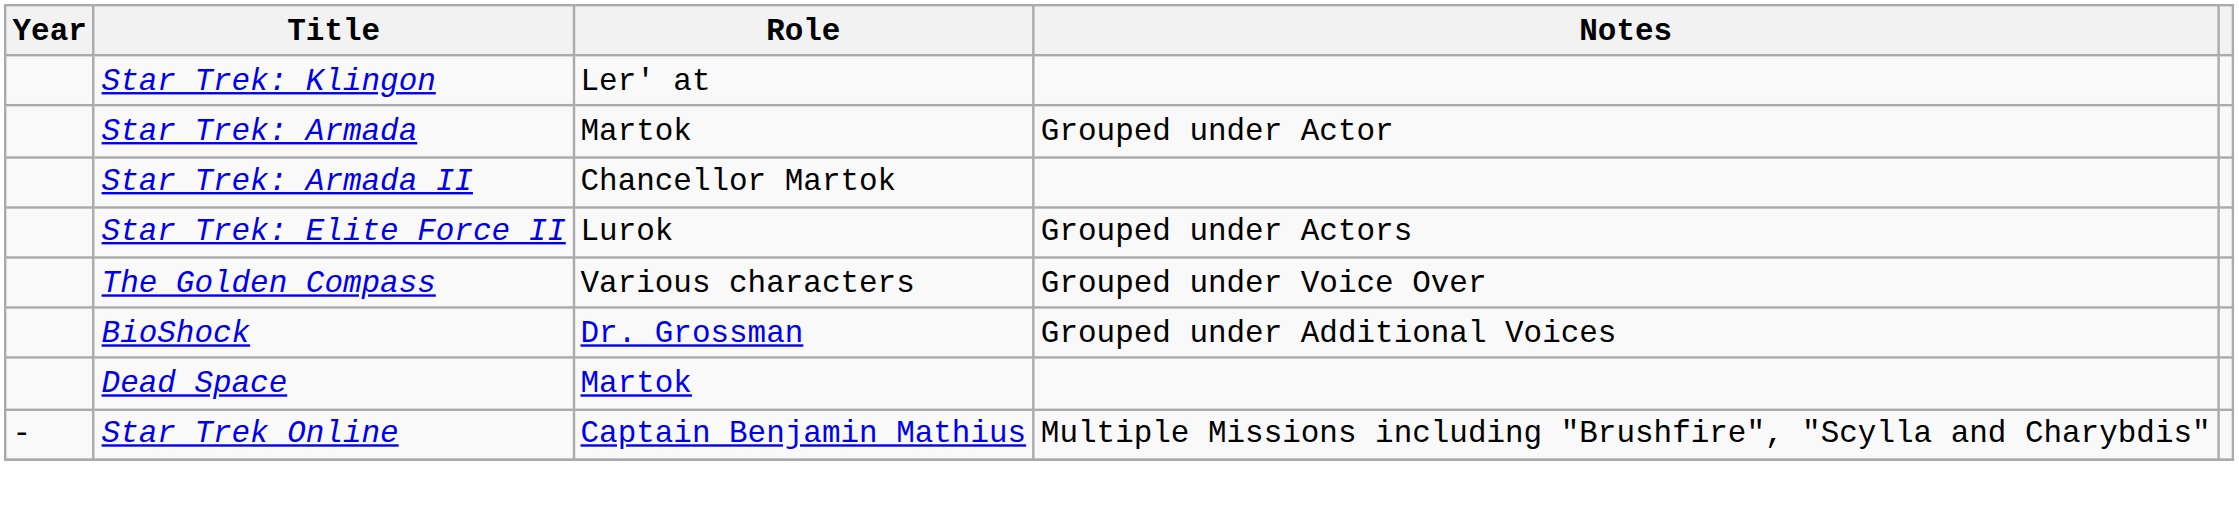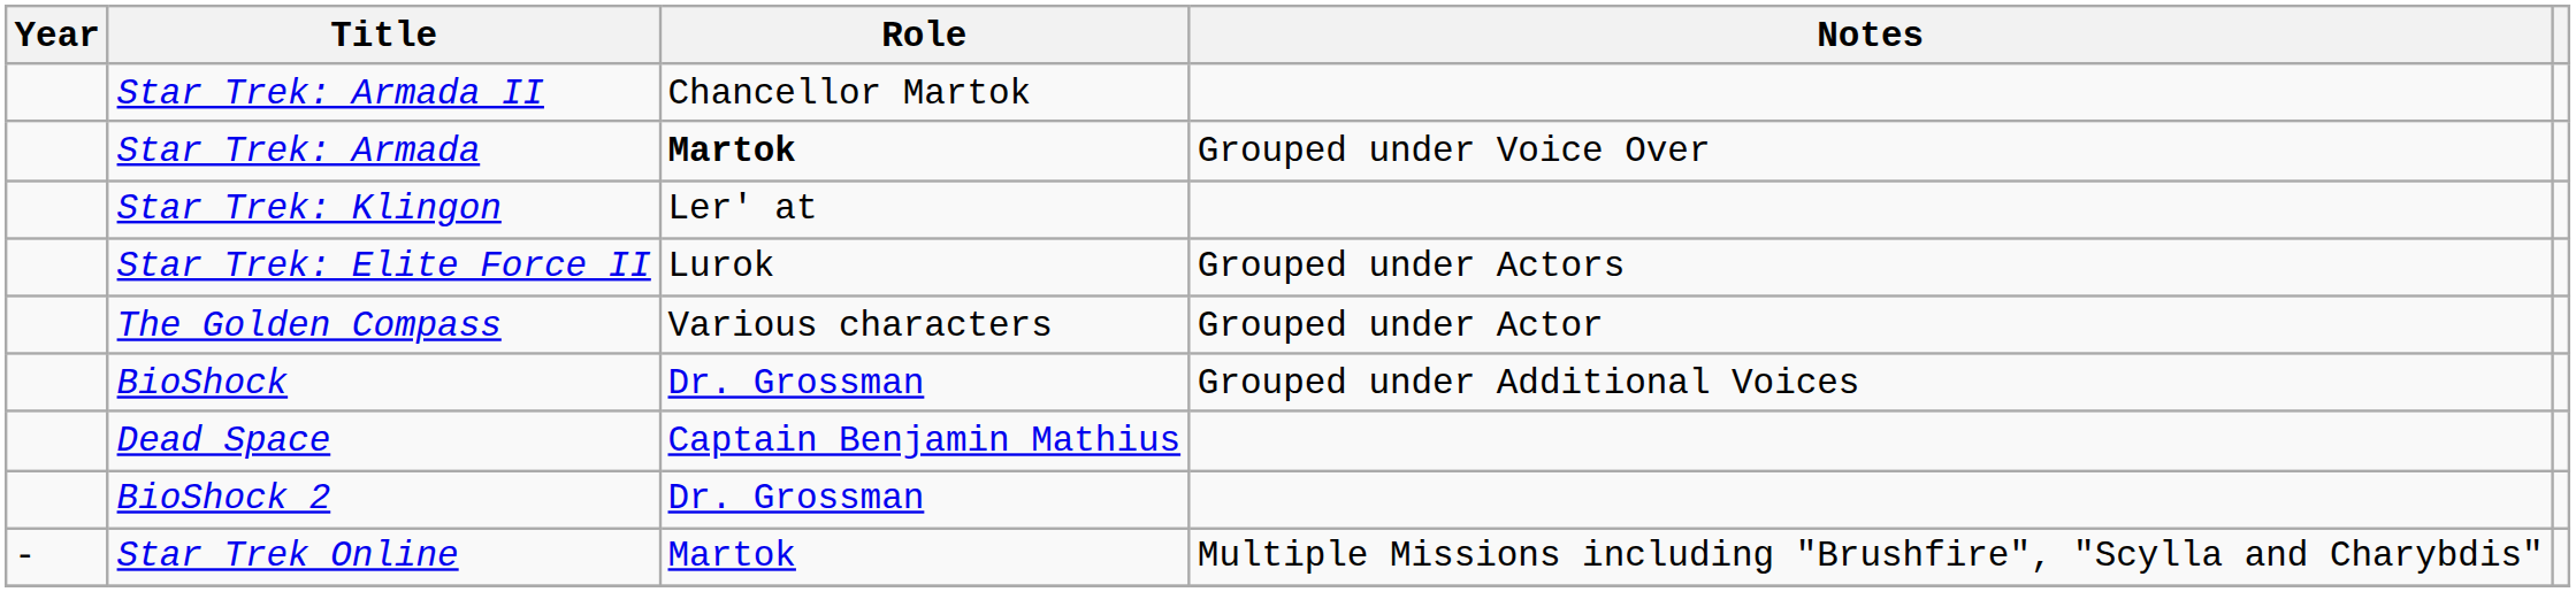rows swapped: Star Trek: Klingon <-> Star Trek: Armada II
Star Trek: Armada | Role: normal -> bold
Star Trek: Armada | Notes: Grouped under Actor -> Grouped under Voice Over
The Golden Compass | Notes: Grouped under Voice Over -> Grouped under Actor
Dead Space | Role: Martok -> Captain Benjamin Mathius
+ row: BioShock 2 | Dr. Grossman
Star Trek Online | Role: Captain Benjamin Mathius -> Martok
